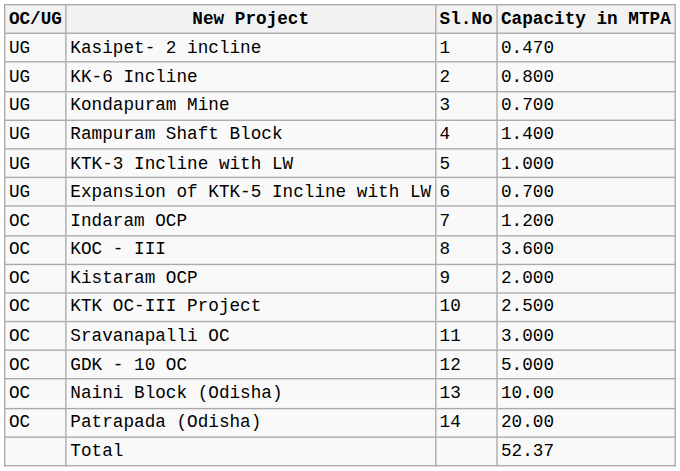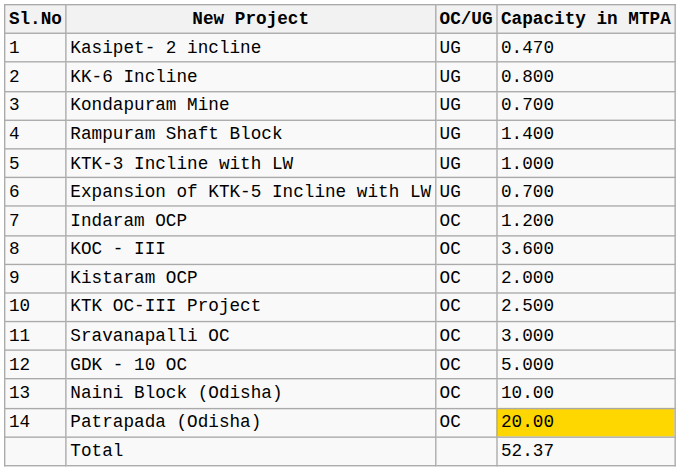columns swapped: Sl.No <-> OC/UG
Patrapada (Odisha) | Capacity in MTPA: no background -> gold background
